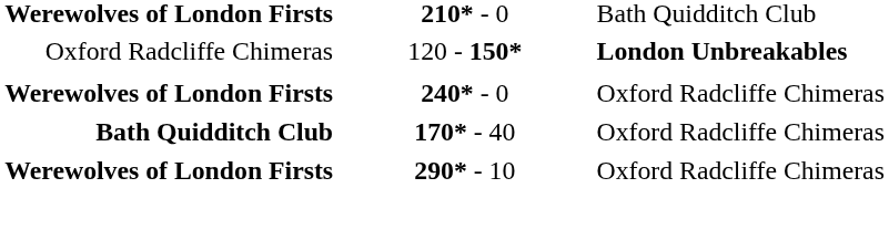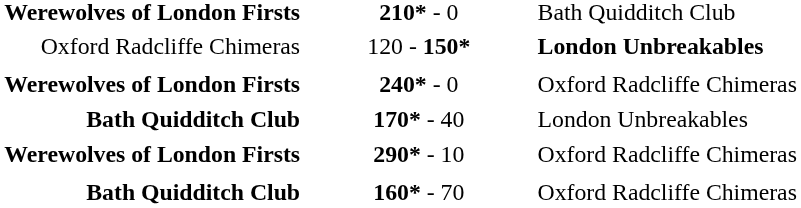170* - 40 | column 3: Oxford Radcliffe Chimeras -> London Unbreakables
+ row: Bath Quidditch Club | 160* - 70 | Oxford Radcliffe Chimeras
